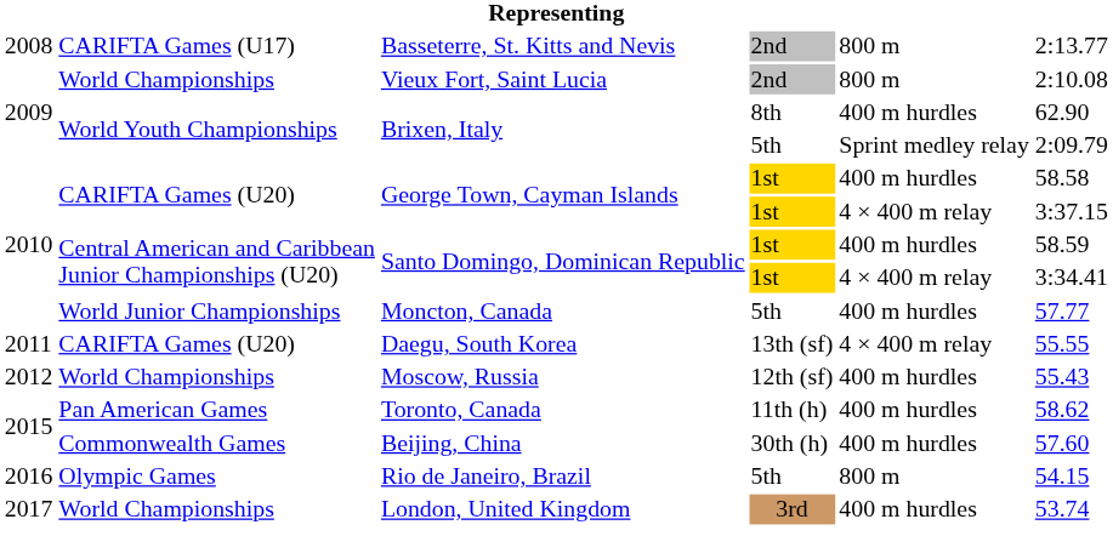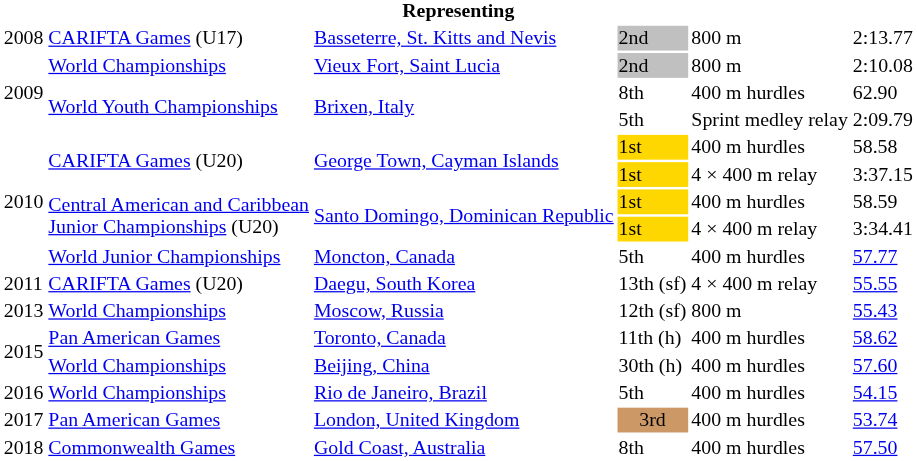Moscow, Russia | column 1: 2012 -> 2013
Moscow, Russia | column 5: 400 m hurdles -> 800 m
Beijing, China | column 2: Commonwealth Games -> World Championships
Rio de Janeiro, Brazil | column 2: Olympic Games -> World Championships
Rio de Janeiro, Brazil | column 5: 800 m -> 400 m hurdles
London, United Kingdom | column 2: World Championships -> Pan American Games
+ row: 2018 | Commonwealth Games | Gold Coast, Australia | 8th | 400 m hurdles | 57.50
